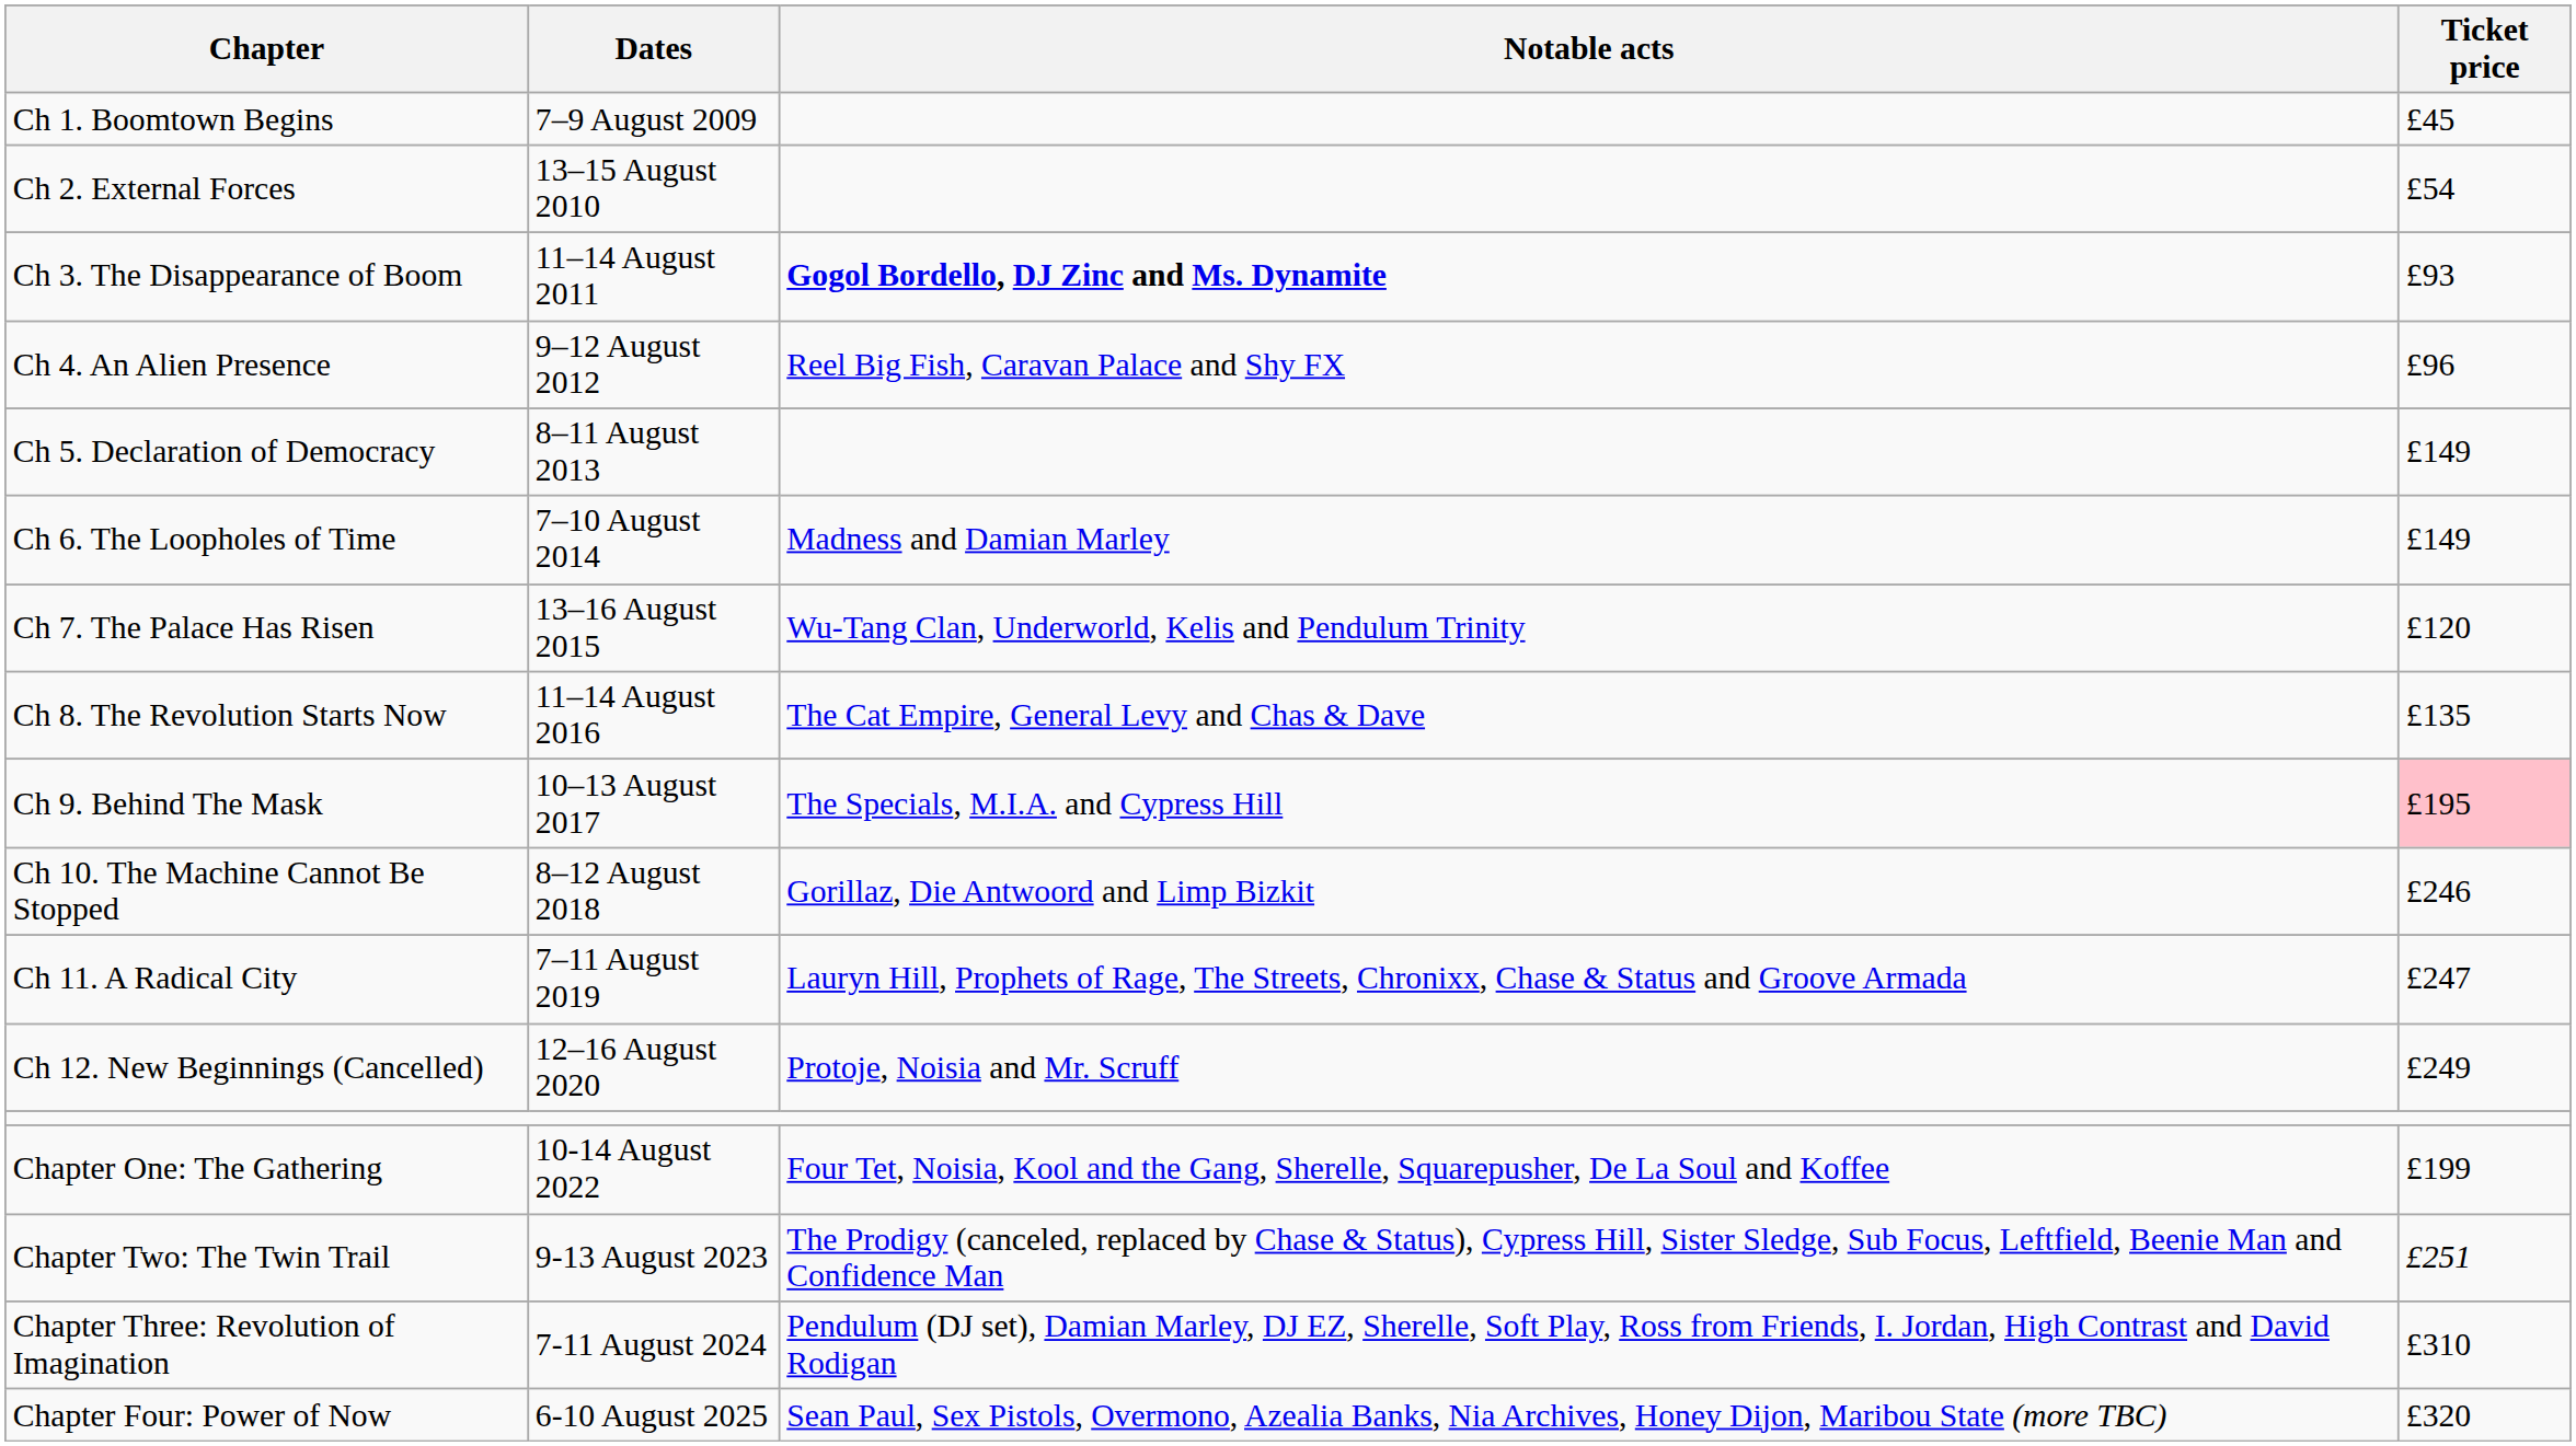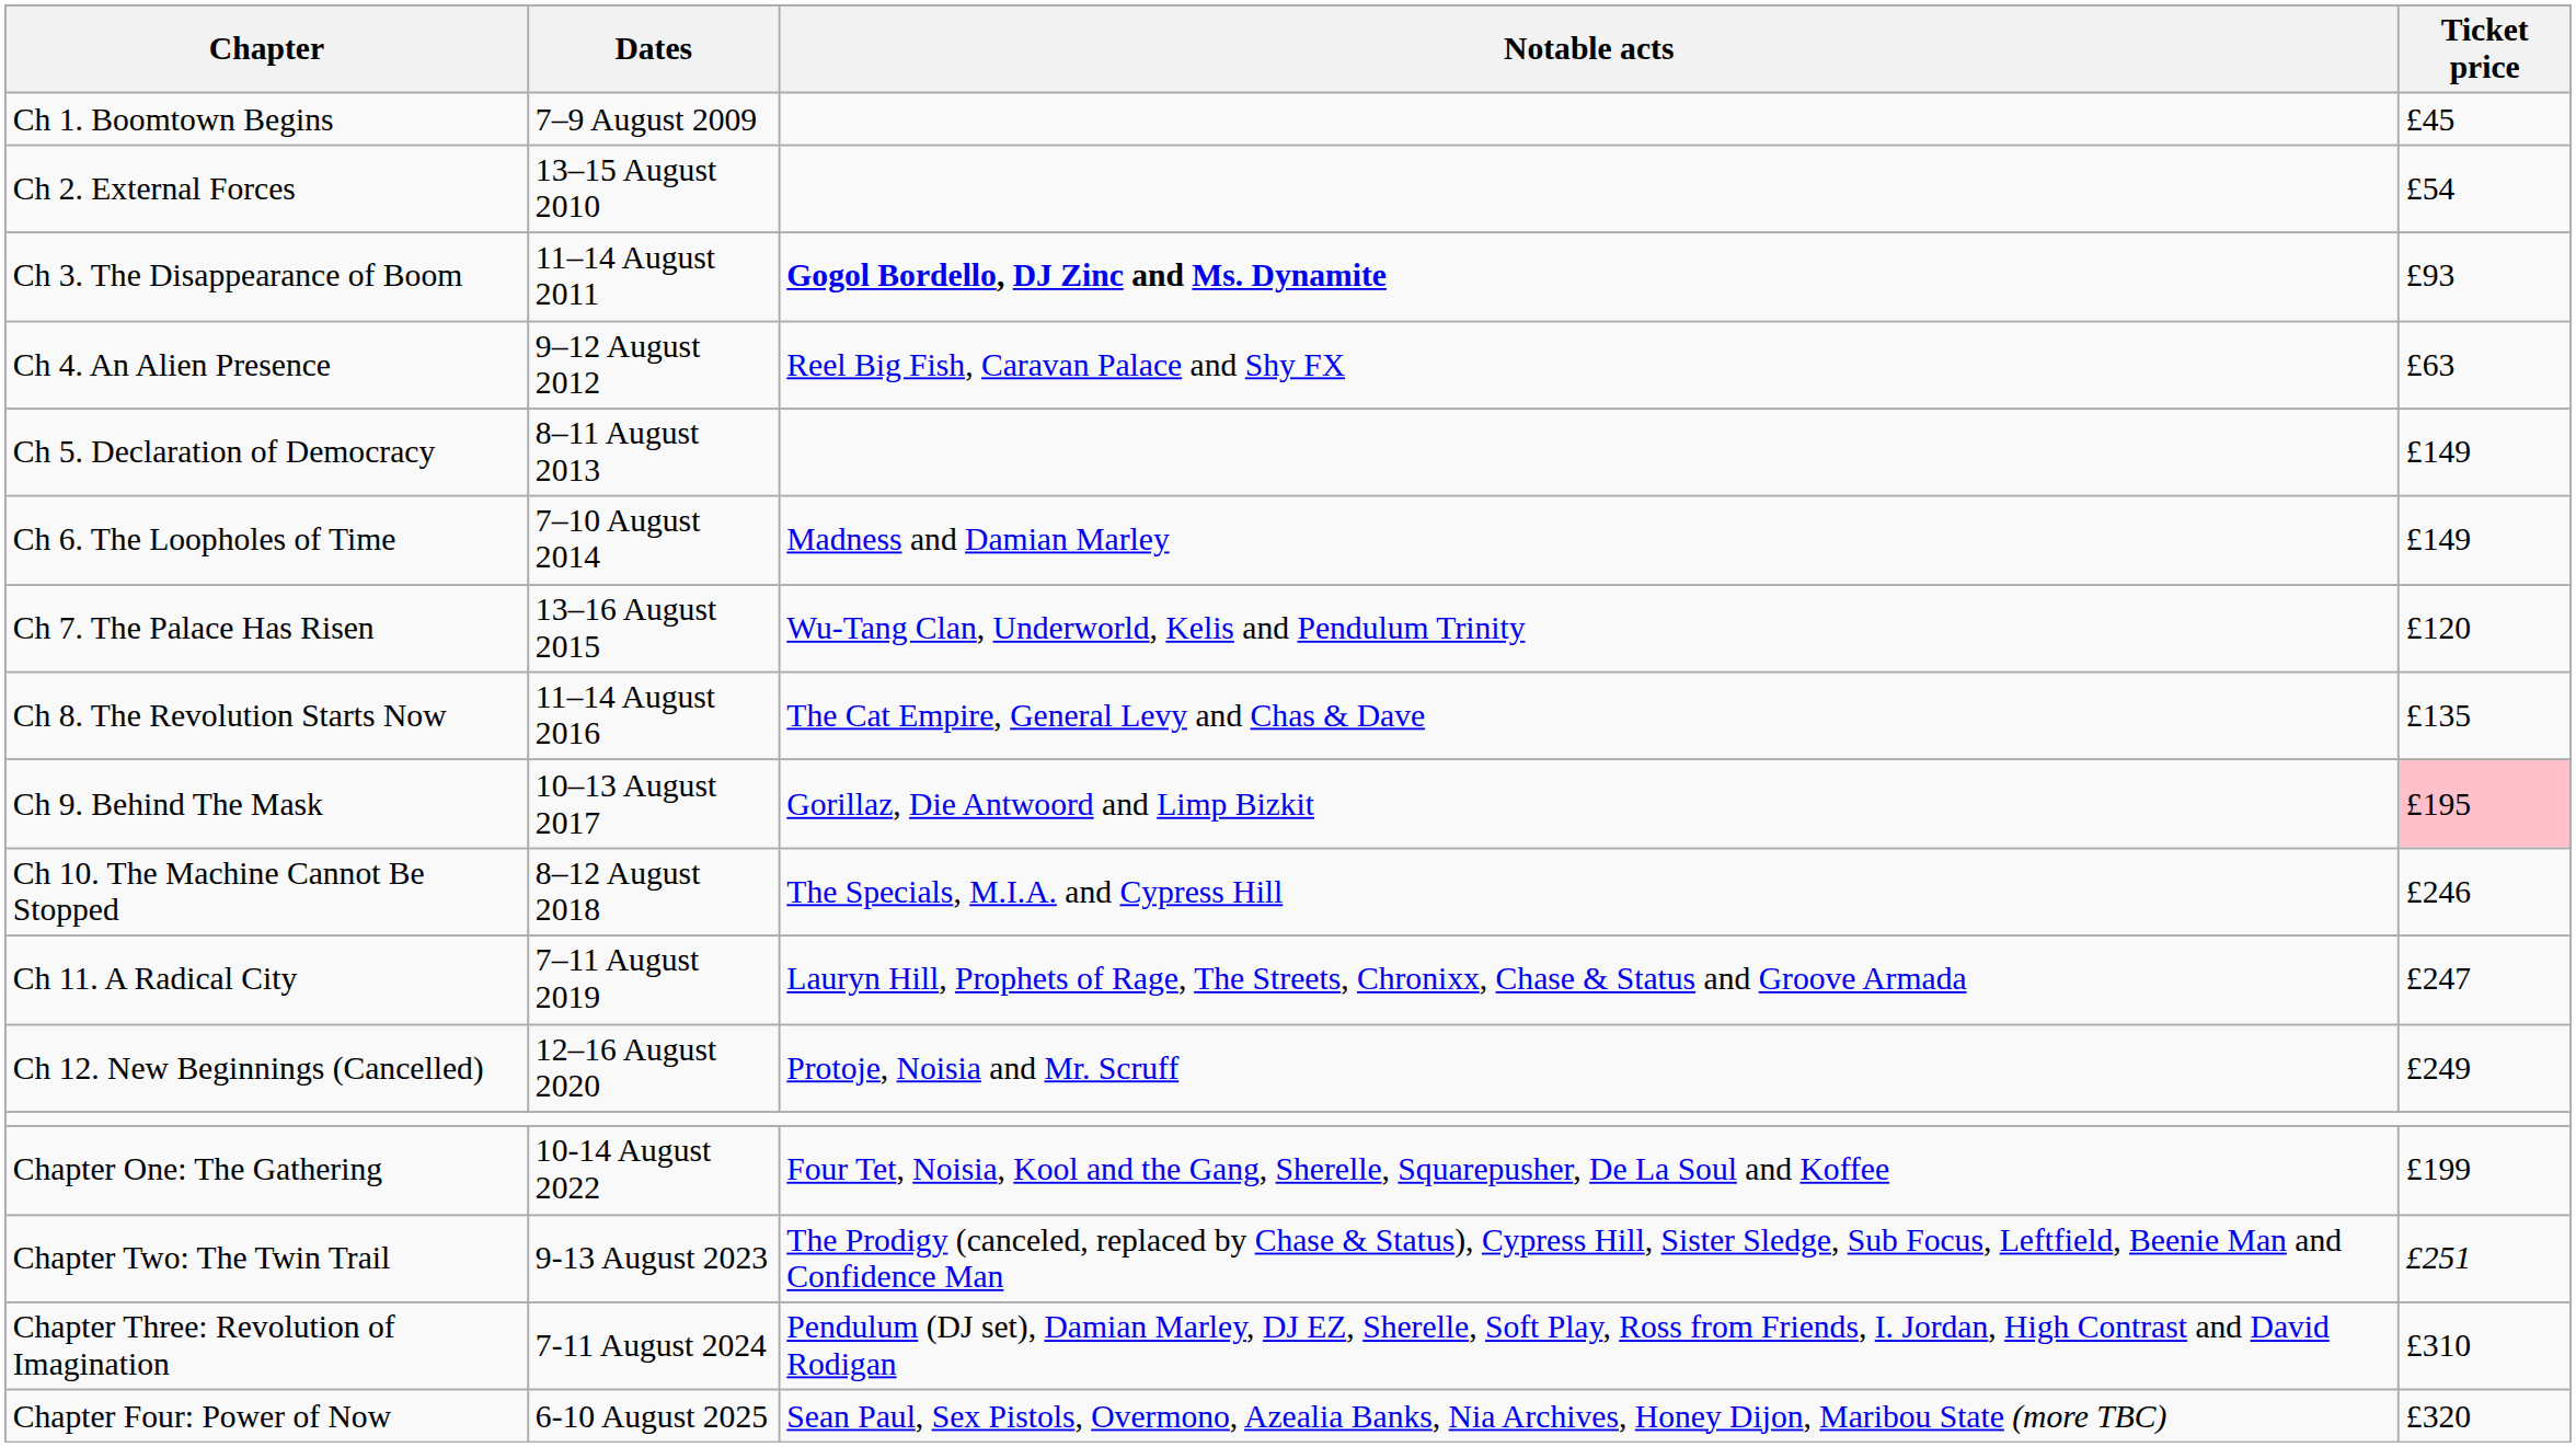Ch 4. An Alien Presence | Ticket price: £96 -> £63
Ch 9. Behind The Mask | Notable acts: The Specials, M.I.A. and Cypress Hill -> Gorillaz, Die Antwoord and Limp Bizkit
Ch 10. The Machine Cannot Be Stopped | Notable acts: Gorillaz, Die Antwoord and Limp Bizkit -> The Specials, M.I.A. and Cypress Hill
